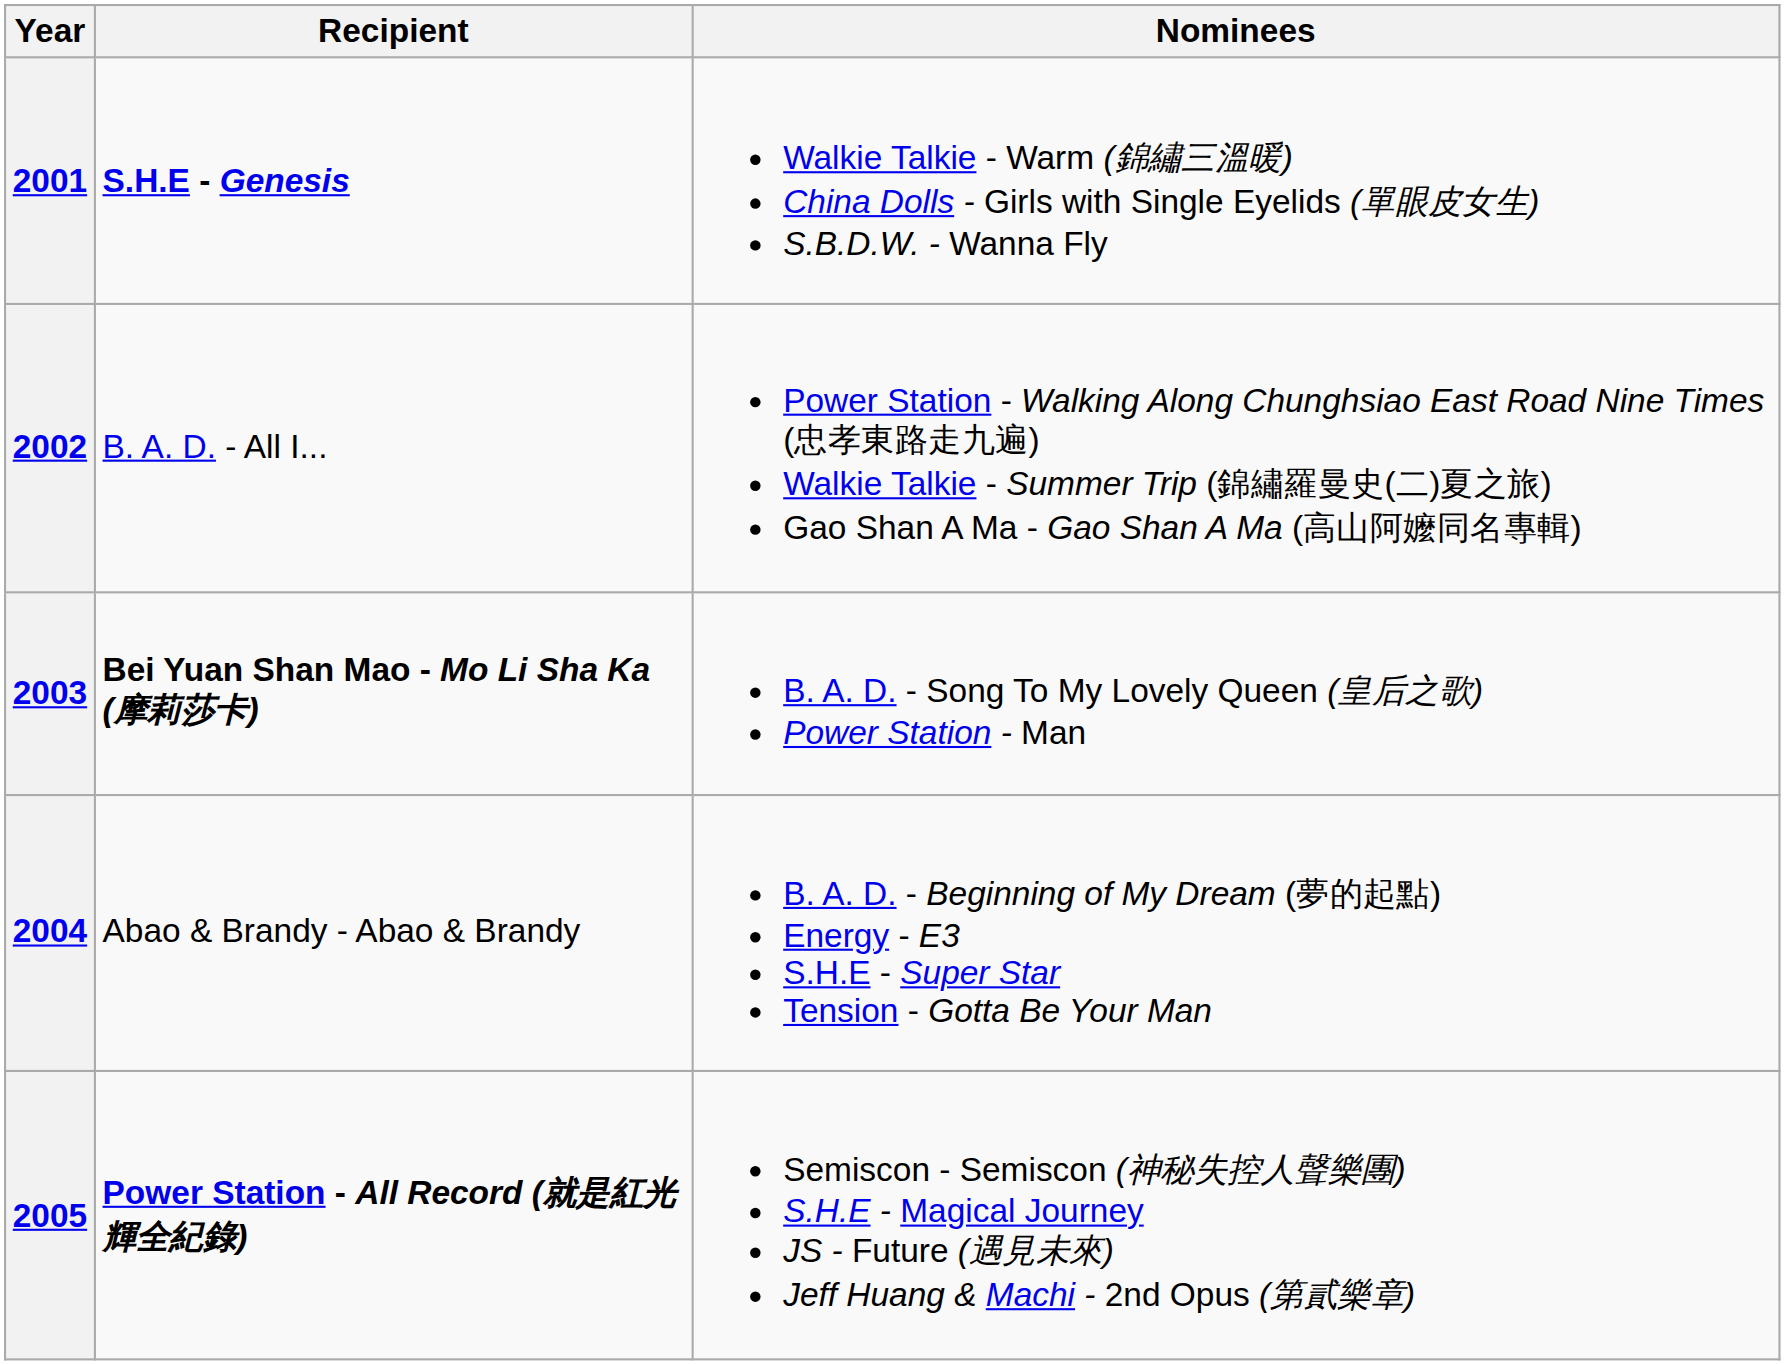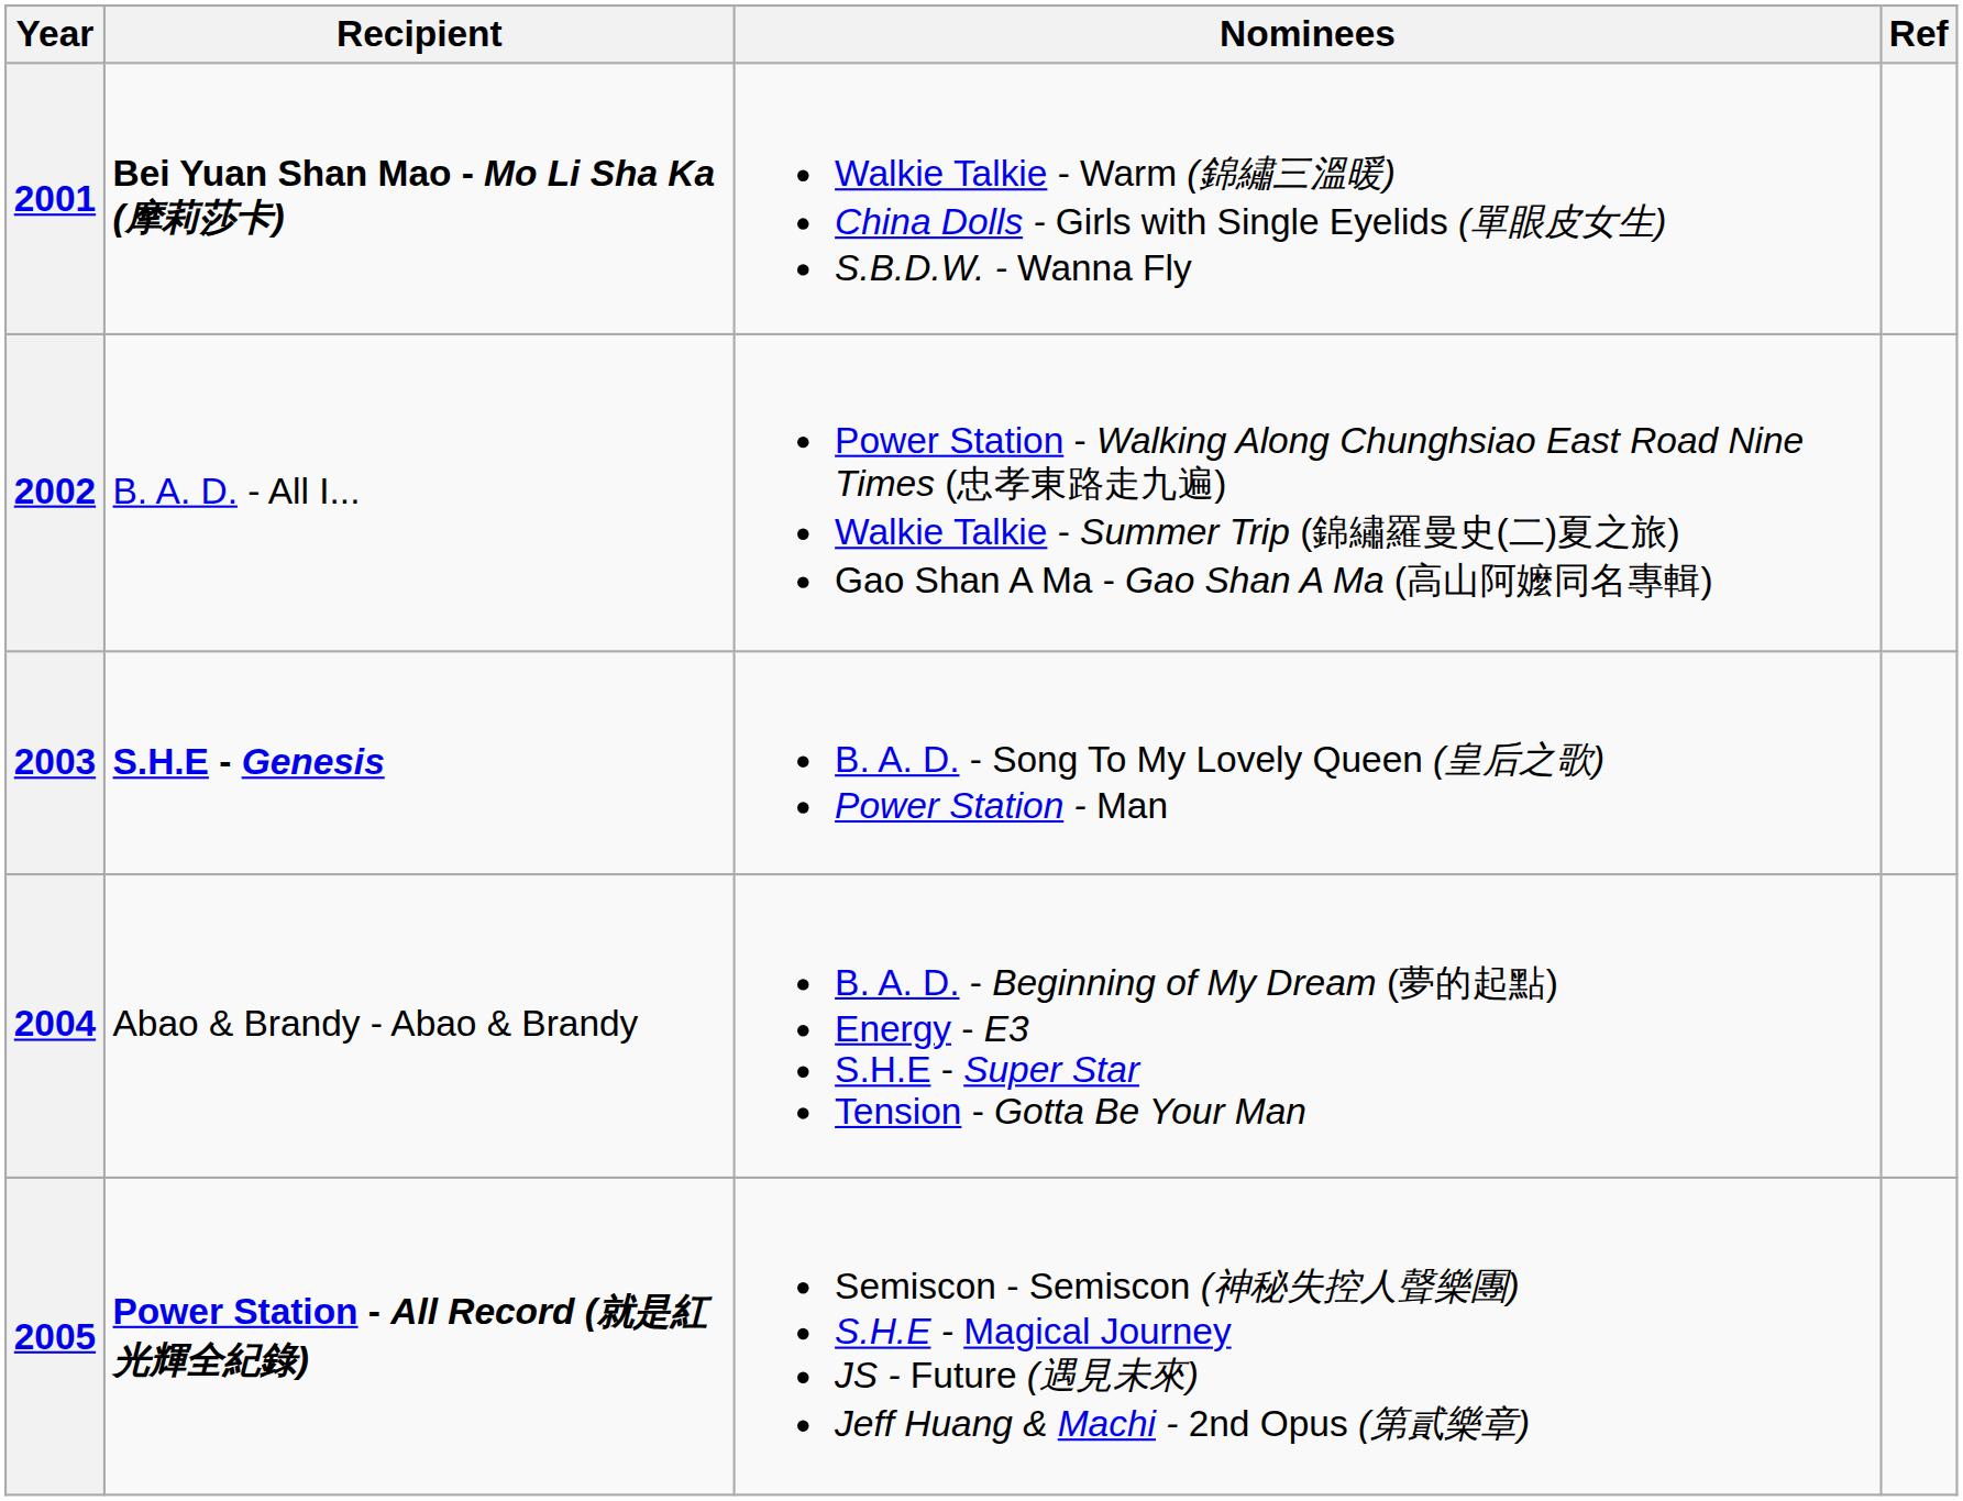+ column: Ref
2001 | Recipient: S.H.E - Genesis -> Bei Yuan Shan Mao - Mo Li Sha Ka (摩莉莎卡)
2003 | Recipient: Bei Yuan Shan Mao - Mo Li Sha Ka (摩莉莎卡) -> S.H.E - Genesis
